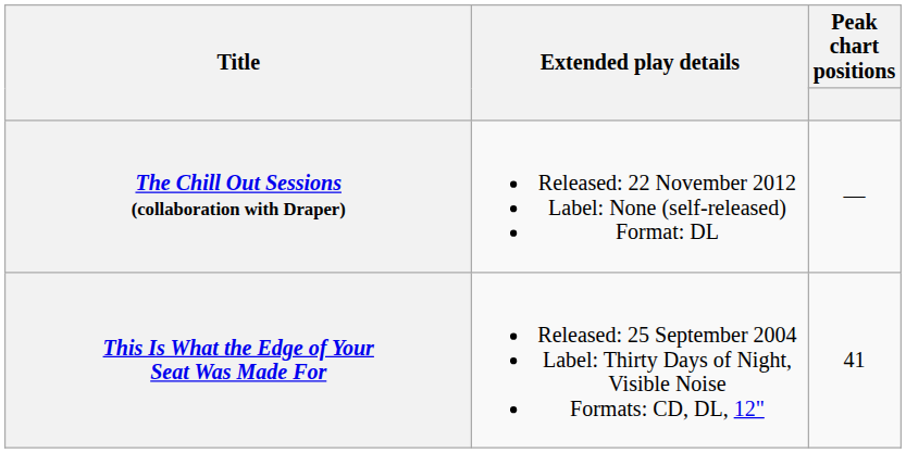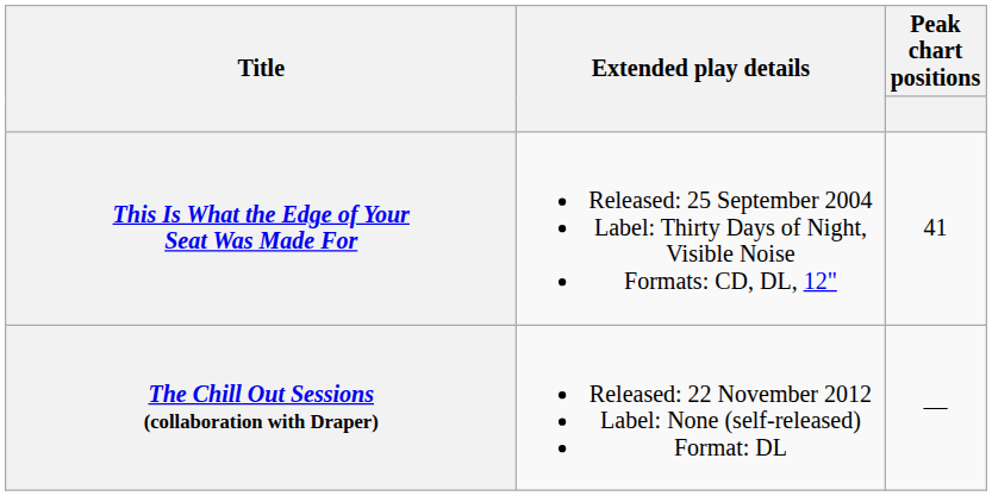rows swapped: This Is What the Edge of Your Seat Was Made For <-> The Chill Out Sessions (collaboration with Draper)
